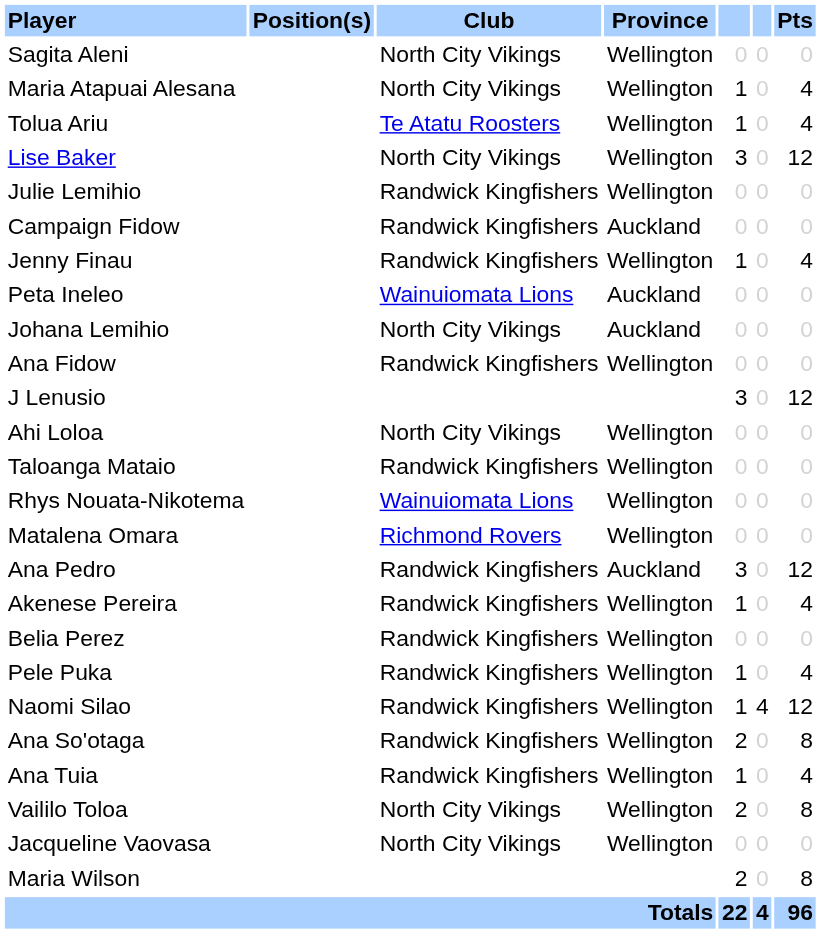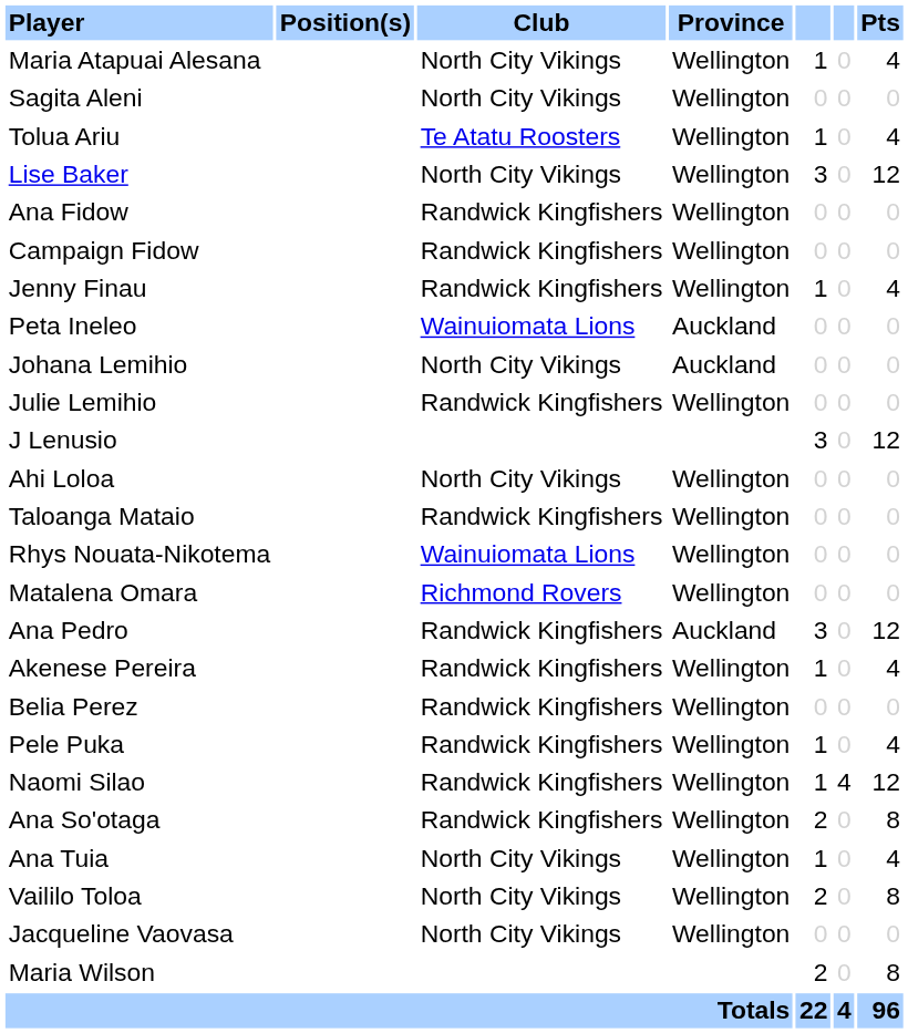rows swapped: Sagita Aleni <-> Maria Atapuai Alesana
rows swapped: Ana Fidow <-> Julie Lemihio
Campaign Fidow | Province: Auckland -> Wellington
Ana Tuia | Club: Randwick Kingfishers -> North City Vikings
